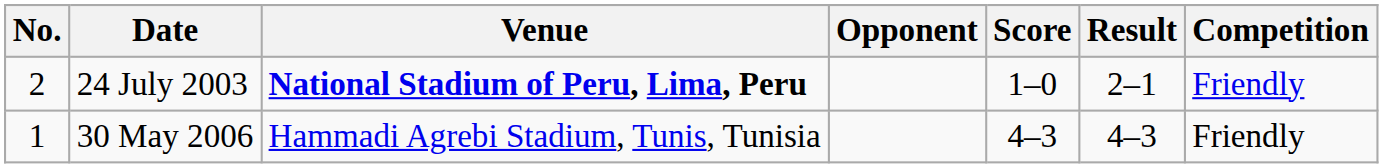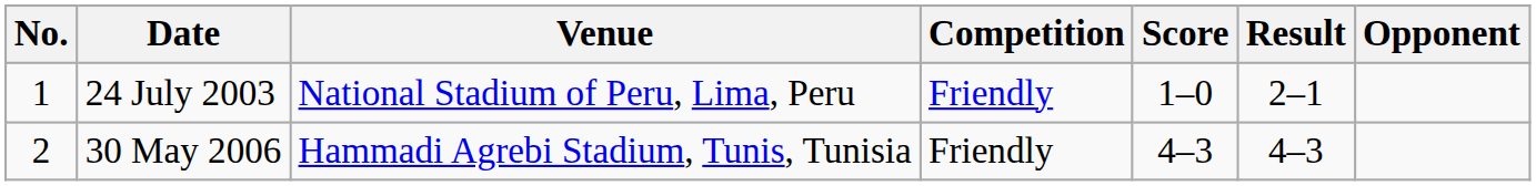columns swapped: Opponent <-> Competition
24 July 2003 | No.: 2 -> 1
24 July 2003 | Venue: bold -> normal
30 May 2006 | No.: 1 -> 2
